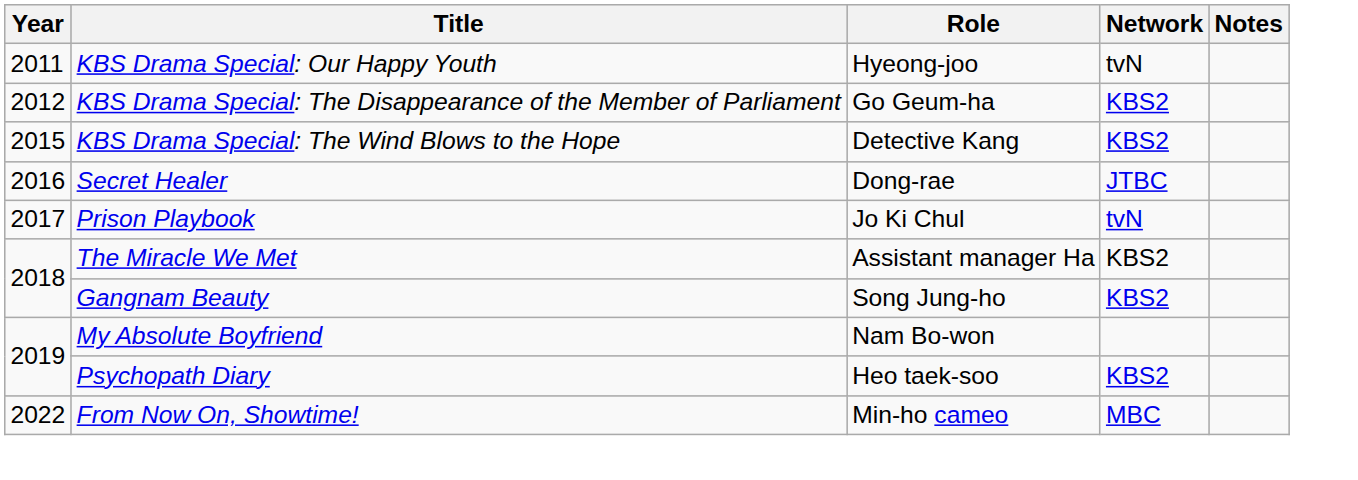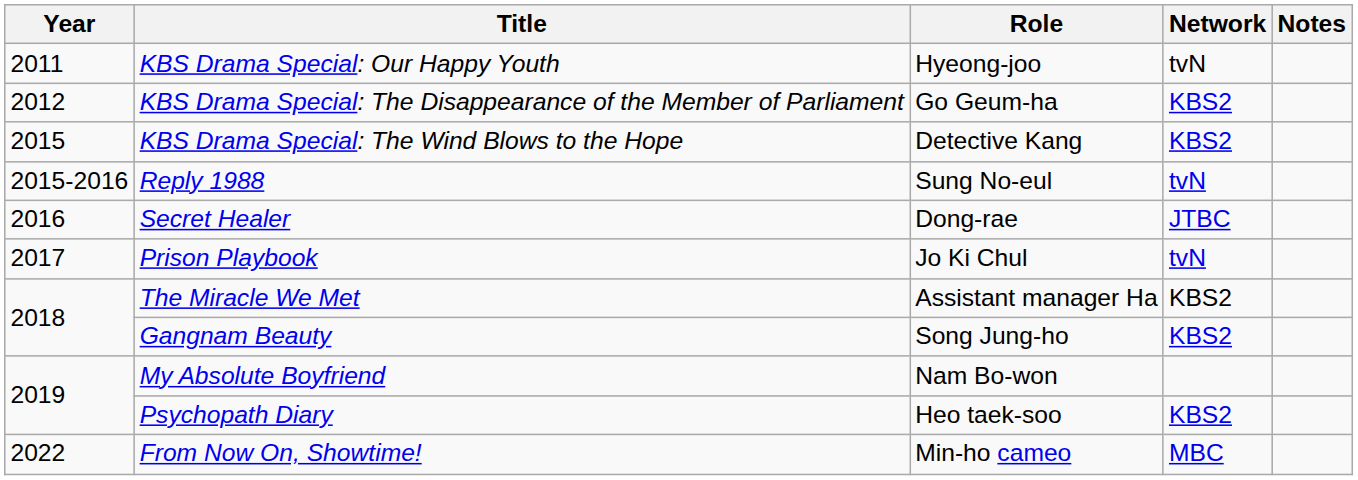+ row: 2015-2016 | Reply 1988 | Sung No-eul | tvN
